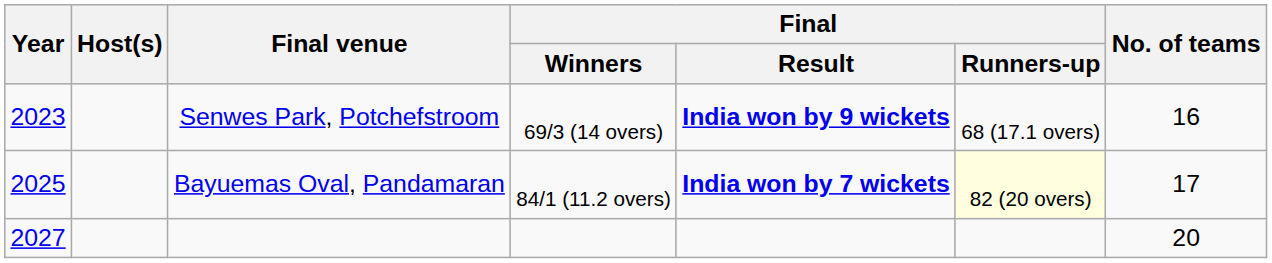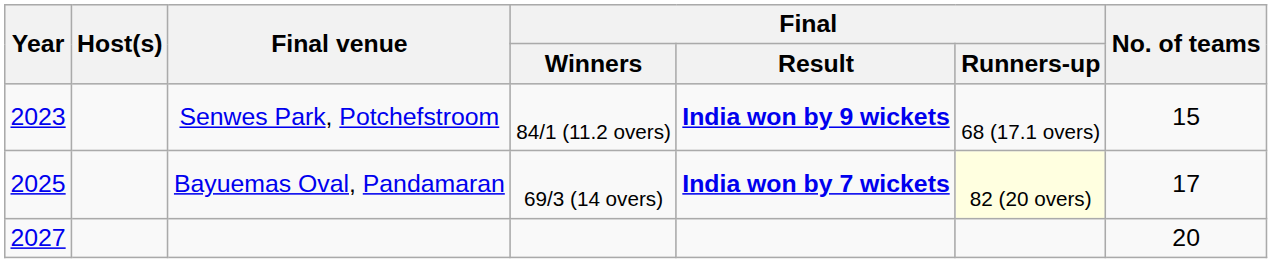Senwes Park, Potchefstroom | Final / Winners: 69/3 (14 overs) -> 84/1 (11.2 overs)
Senwes Park, Potchefstroom | No. of teams: 16 -> 15
Bayuemas Oval, Pandamaran | Final / Winners: 84/1 (11.2 overs) -> 69/3 (14 overs)
